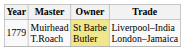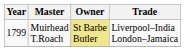Muirhead T.Roach | Year: 1779 -> 1799
